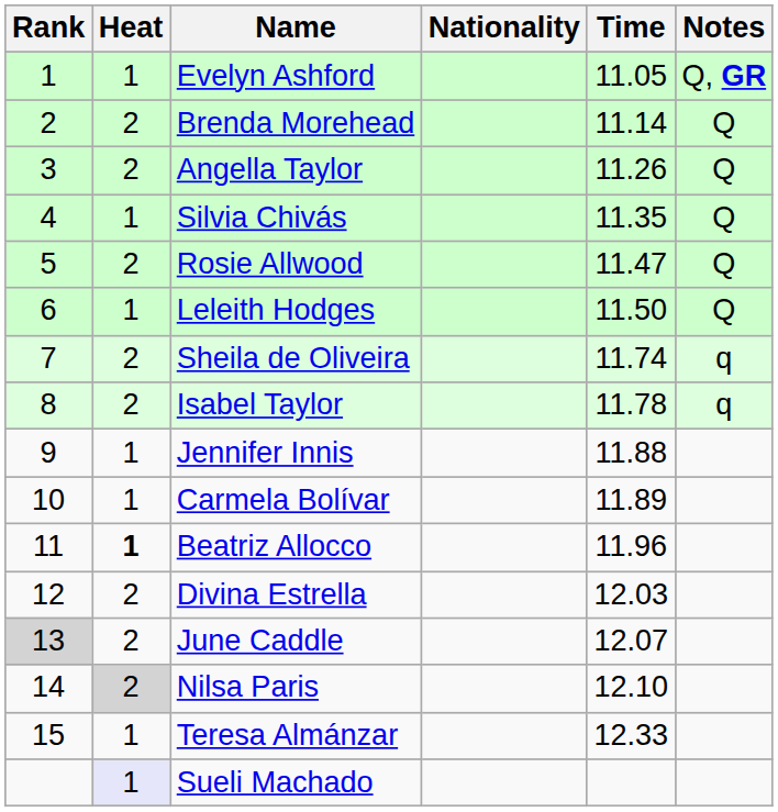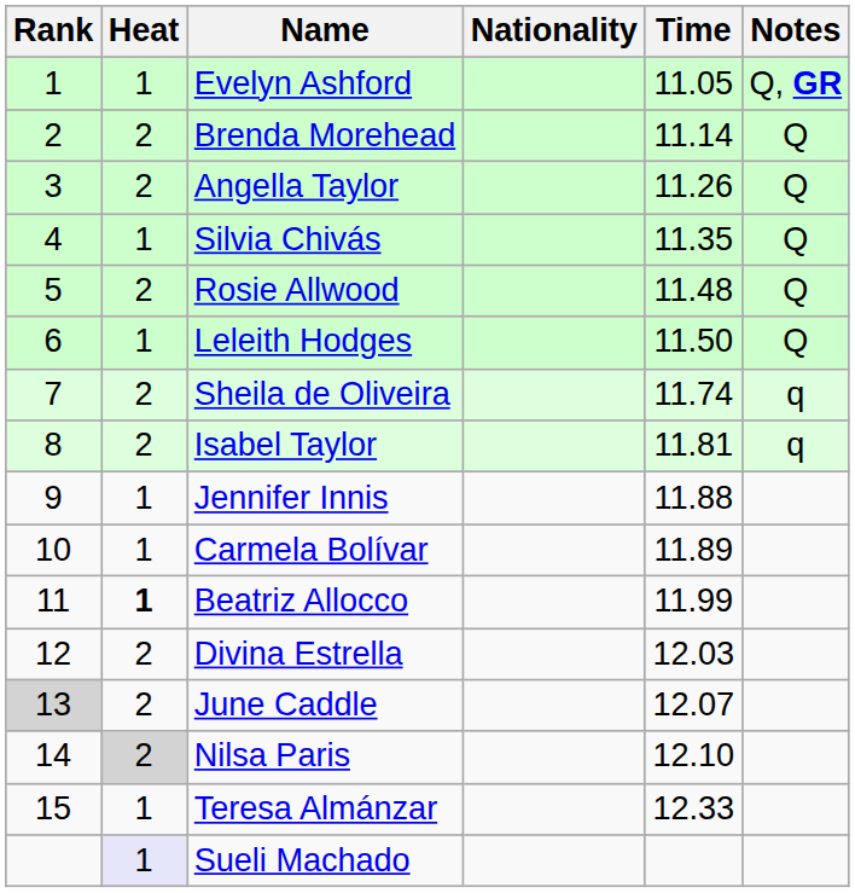Rosie Allwood | Time: 11.47 -> 11.48
Isabel Taylor | Time: 11.78 -> 11.81
Beatriz Allocco | Time: 11.96 -> 11.99
